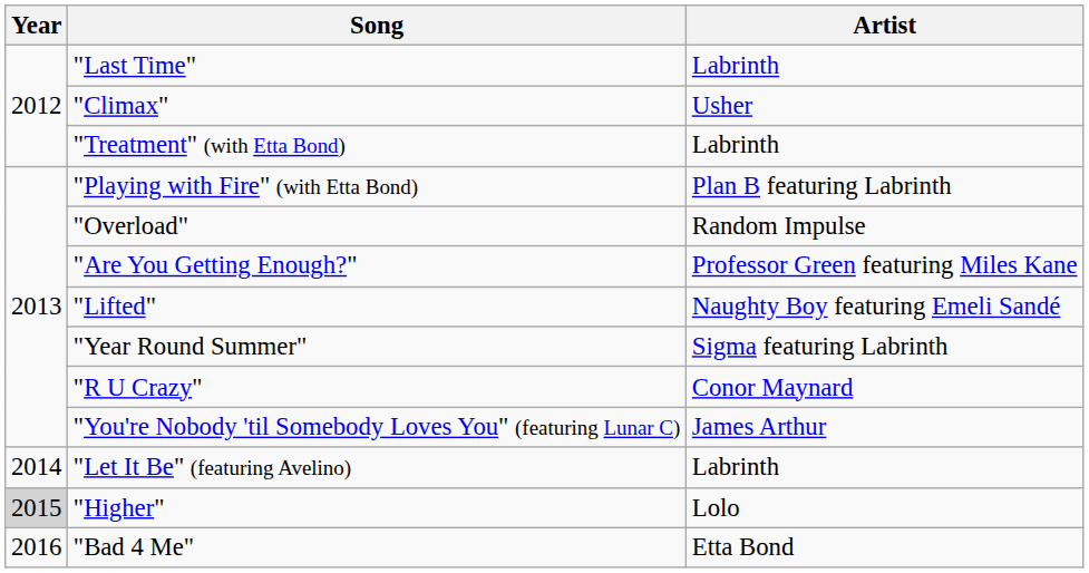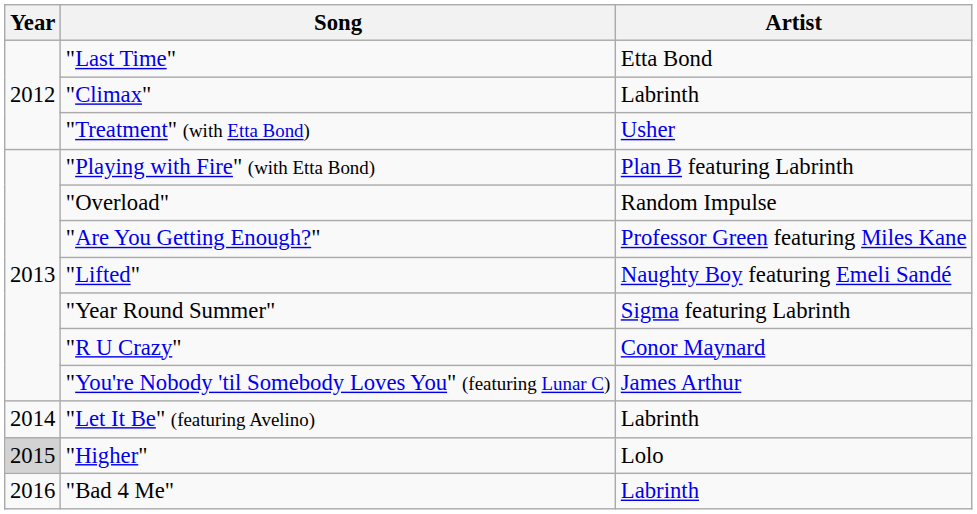"Last Time" | Artist: Labrinth -> Etta Bond
"Climax" | Artist: Usher -> Labrinth
"Treatment" (with Etta Bond) | Artist: Labrinth -> Usher
"Bad 4 Me" | Artist: Etta Bond -> Labrinth
